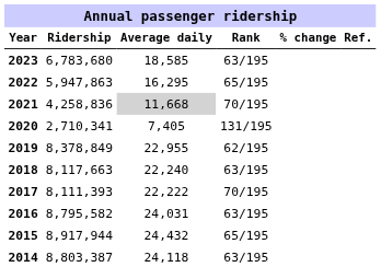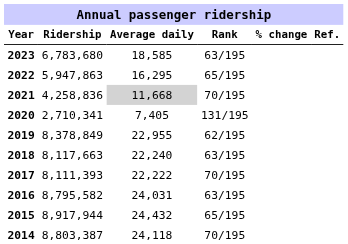2014 | Rank: 63/195 -> 70/195
